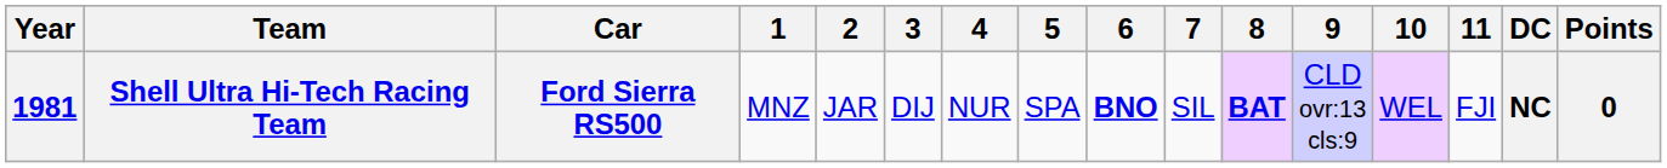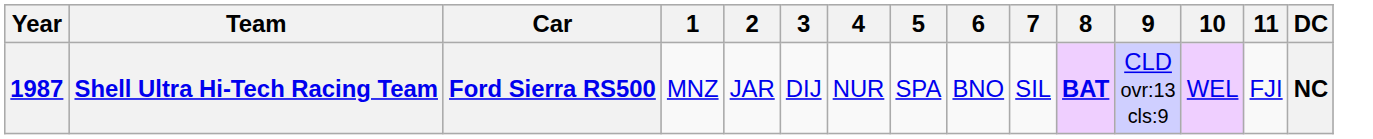- column: Points | 0
Shell Ultra Hi-Tech Racing Team | Year: 1981 -> 1987
Shell Ultra Hi-Tech Racing Team | 6: bold -> normal
